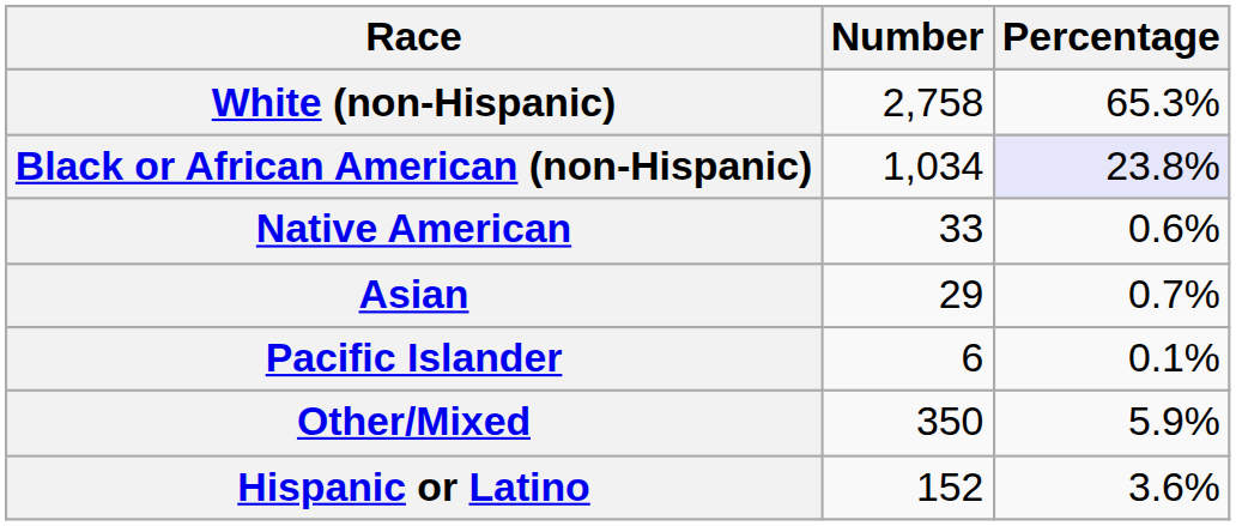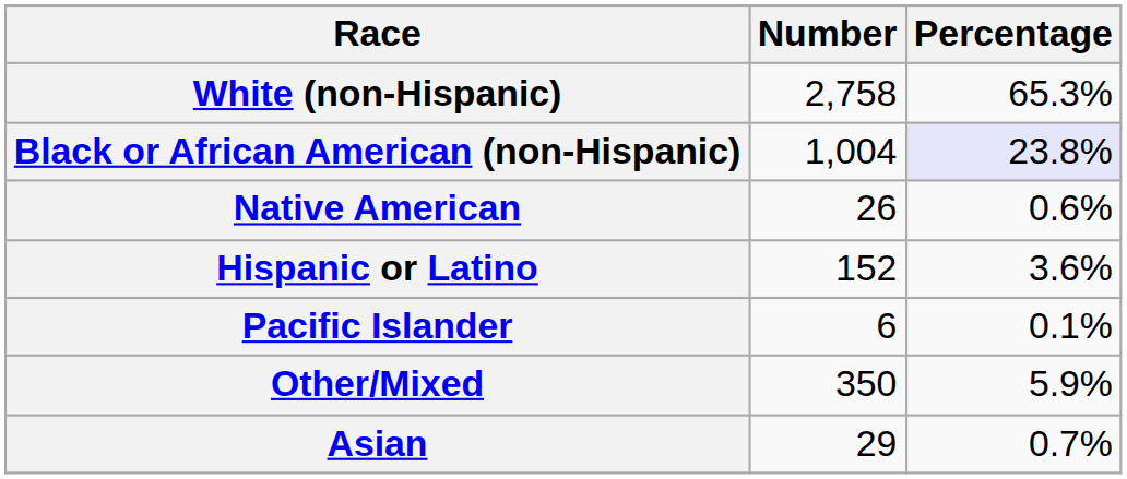Black or African American (non-Hispanic) | Number: 1,034 -> 1,004
Native American | Number: 33 -> 26
rows swapped: Asian <-> Hispanic or Latino
